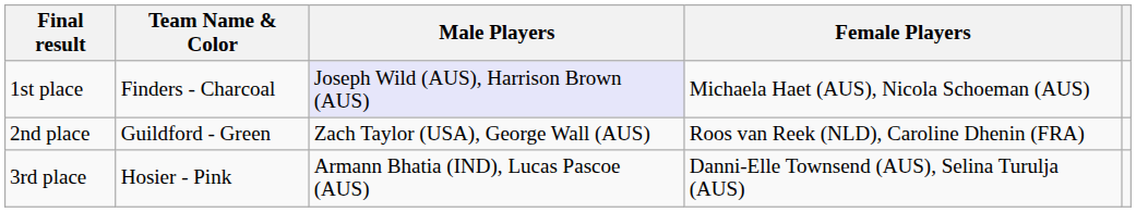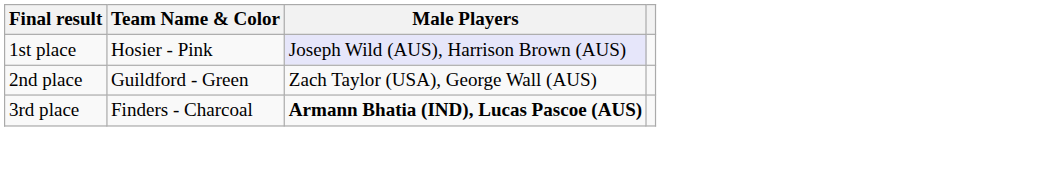- column: Female Players | Michaela Haet (AUS), Nicola Schoeman (AUS) | Roos van Reek (NLD), Caroline Dhenin (FRA) | Danni-Elle Townsend (AUS), Selina Turulja (AUS)
1st place | Team Name & Color: Finders - Charcoal -> Hosier - Pink
3rd place | Team Name & Color: Hosier - Pink -> Finders - Charcoal
3rd place | Male Players: normal -> bold
